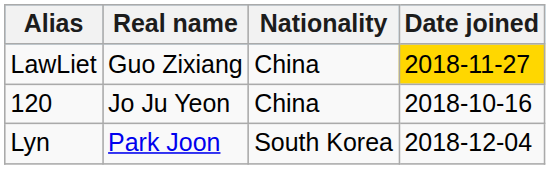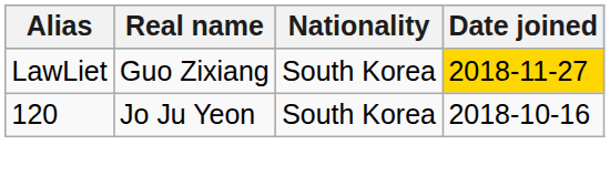LawLiet | Nationality: China -> South Korea
120 | Nationality: China -> South Korea
- row: Lyn | Park Joon | South Korea | 2018-12-04
